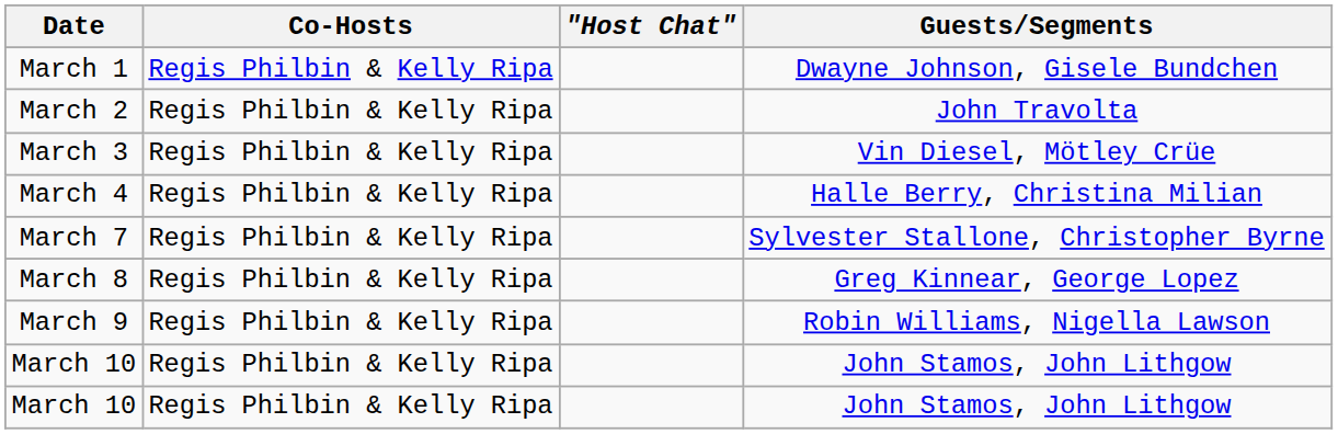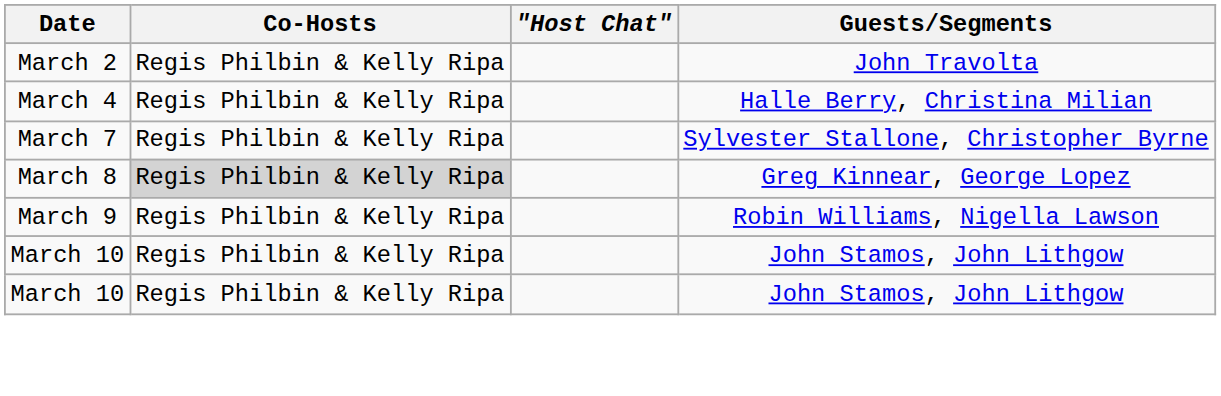- row: March 1 | Regis Philbin & Kelly Ripa | Dwayne Johnson, Gisele Bundchen
- row: March 3 | Regis Philbin & Kelly Ripa | Vin Diesel, Mötley Crüe
March 8 | Co-Hosts: no background -> lightgrey background
